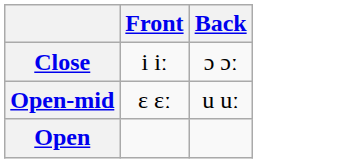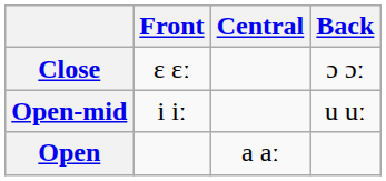+ column: Central | a aː
Close | Front: i iː -> ɛ ɛː
Open-mid | Front: ɛ ɛː -> i iː
